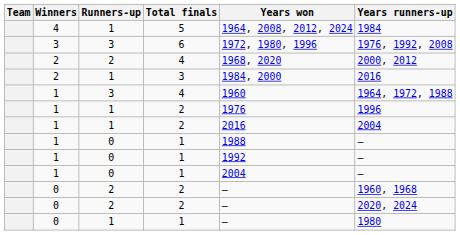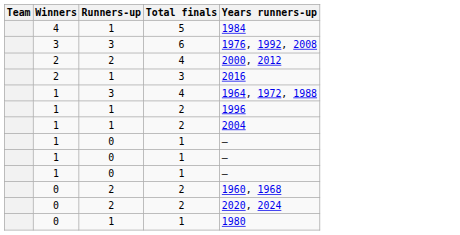- column: Years won | 1964, 2008, 2012, 2024 | 1972, 1980, 1996 | 1968, 2020 | 1984, 2000 | 1960 | 1976 | 2016 | 1988 | 1992 | 2004 | — | — | —
